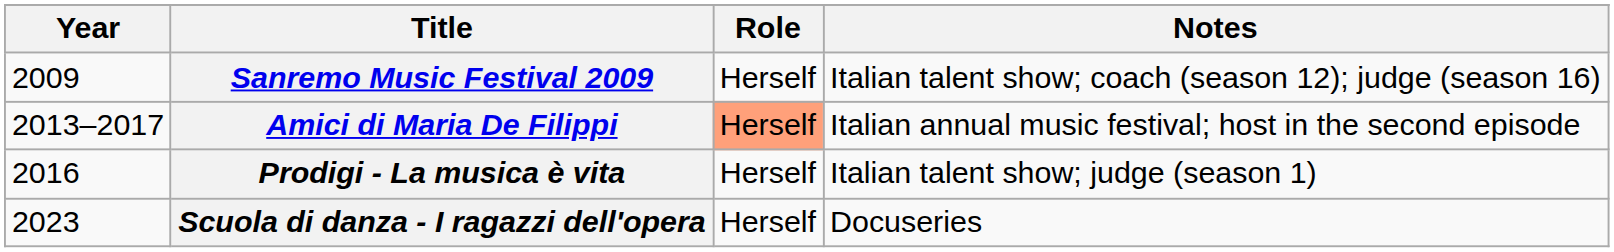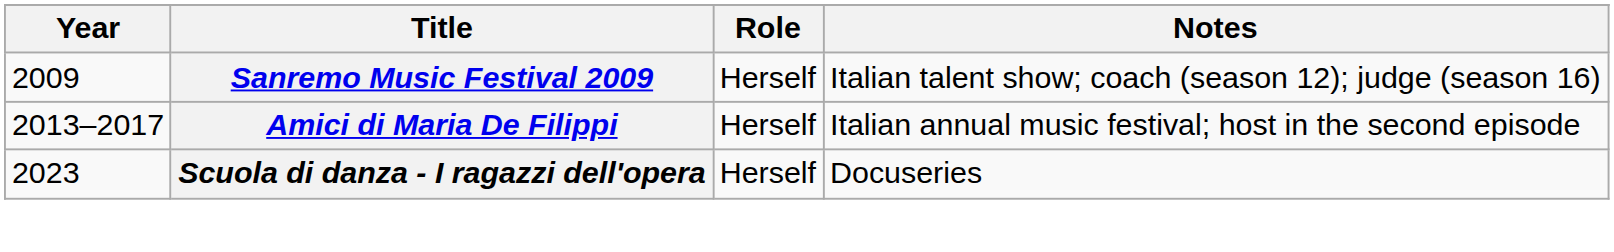Amici di Maria De Filippi | Role: lightsalmon background -> no background
- row: 2016 | Prodigi - La musica è vita | Herself | Italian talent show; judge (season 1)
